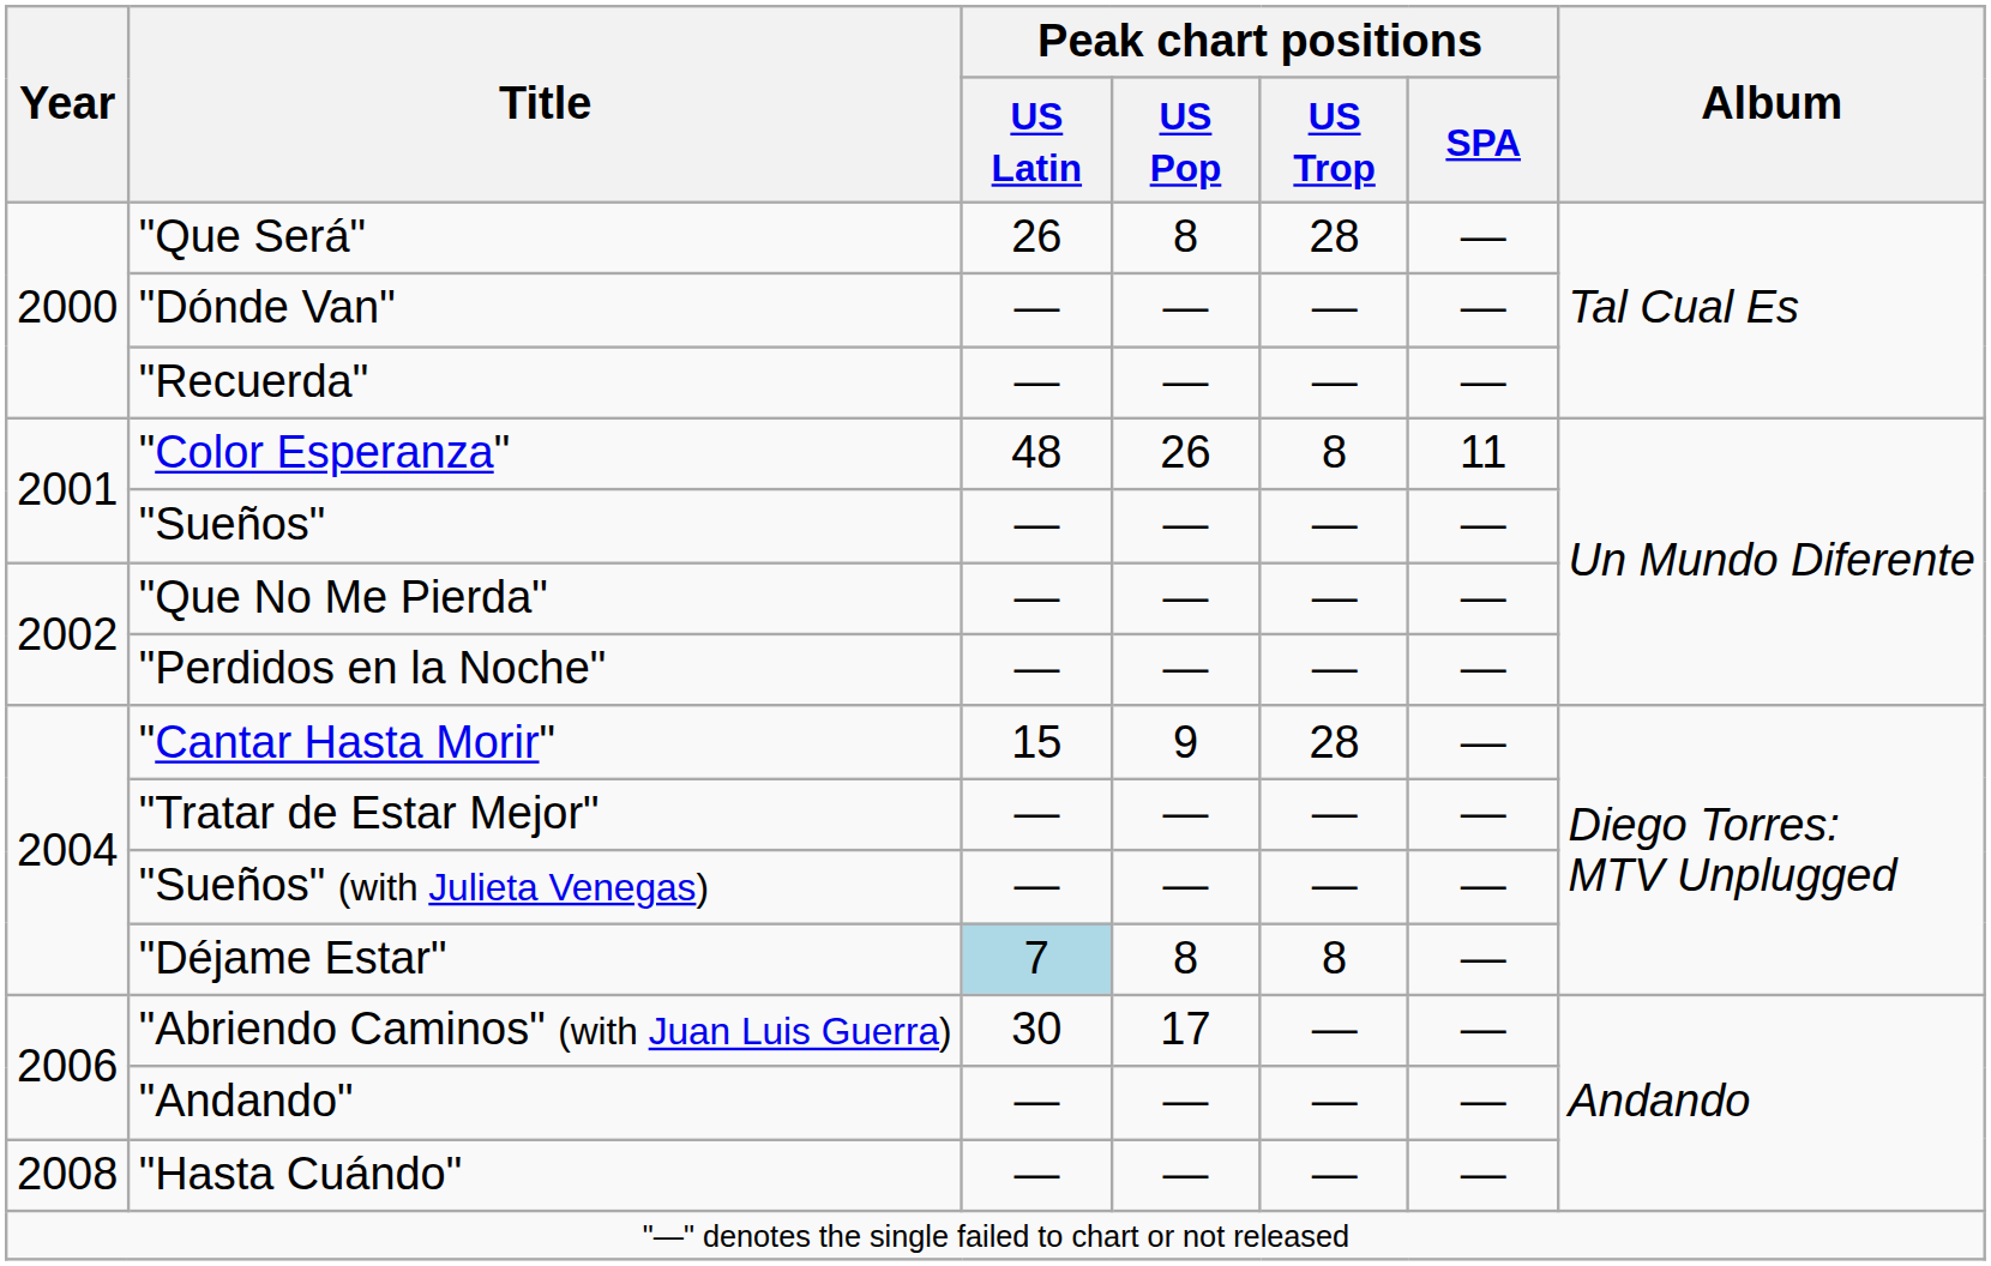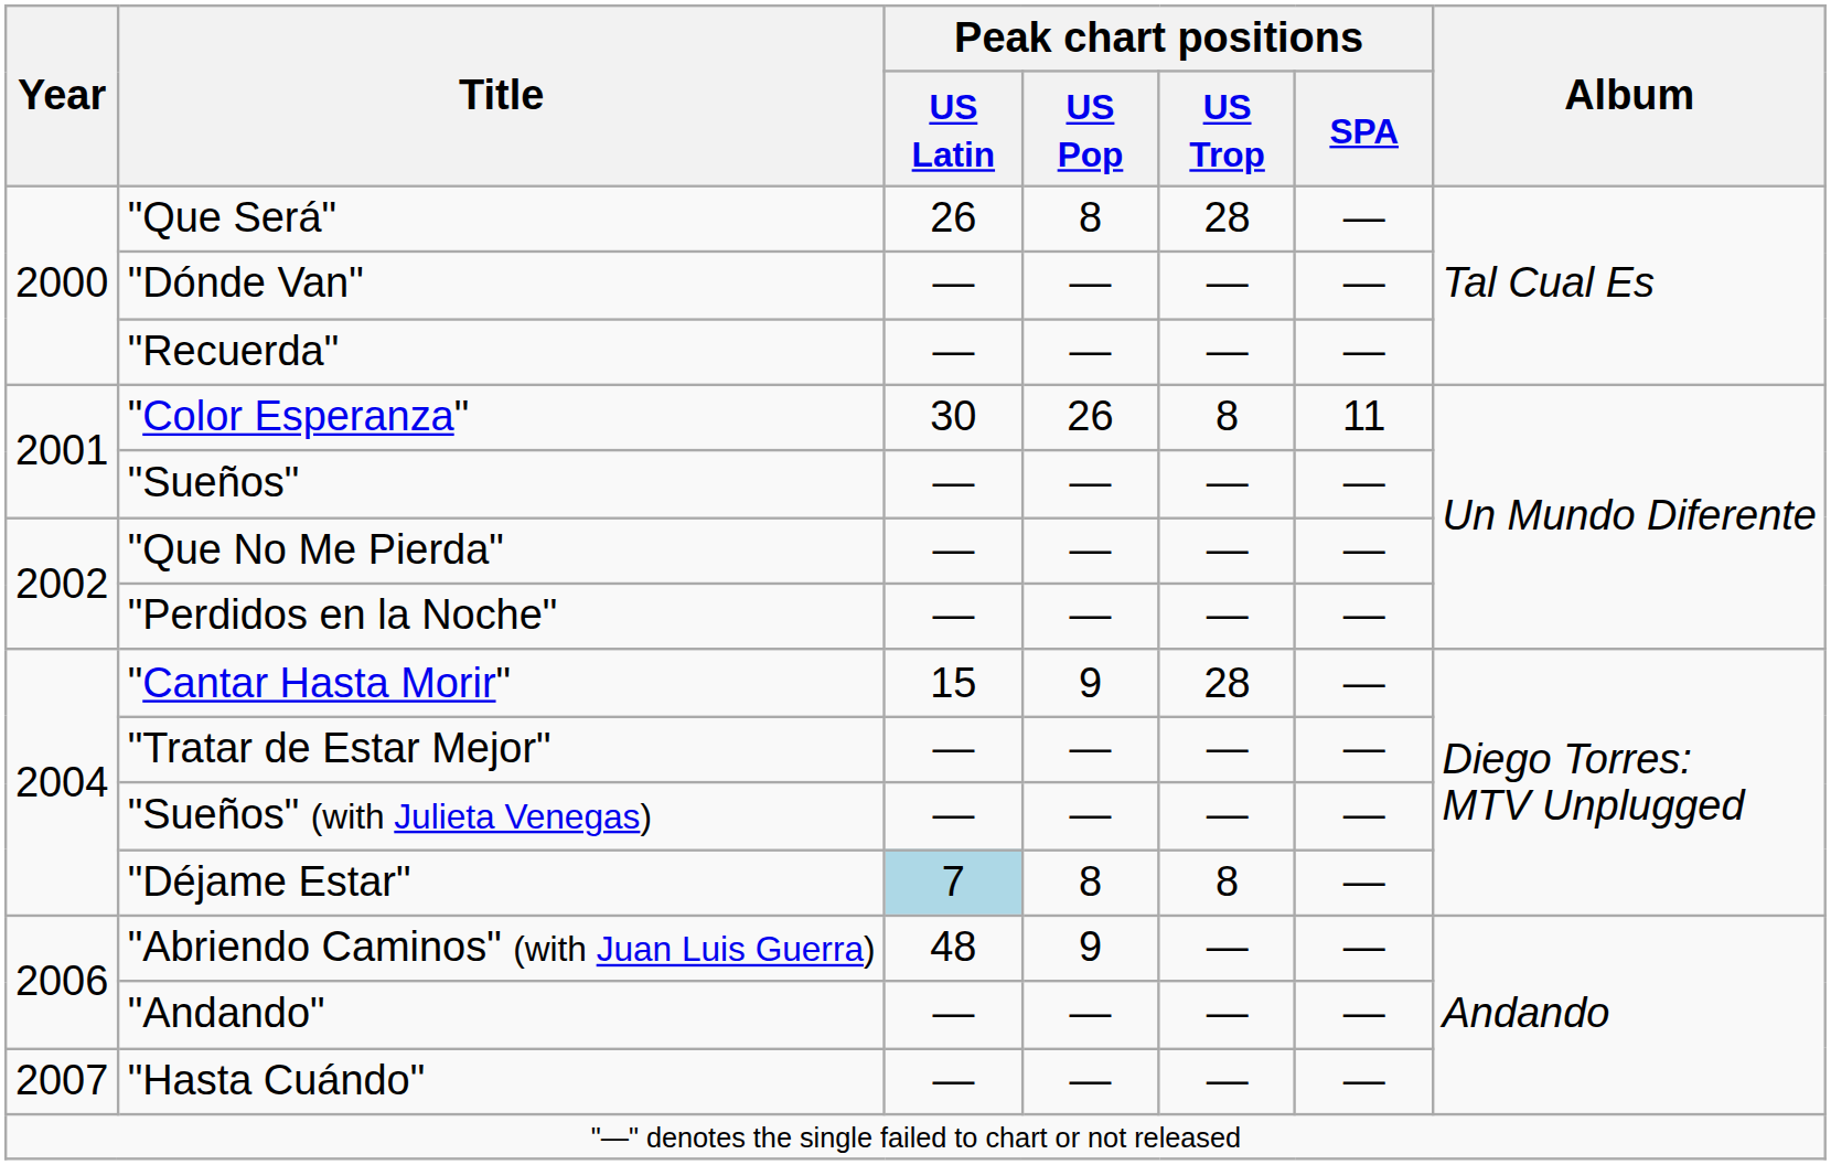"Color Esperanza" | Peak chart positions / US Latin: 48 -> 30
"Abriendo Caminos" (with Juan Luis Guerra) | Peak chart positions / US Latin: 30 -> 48
"Abriendo Caminos" (with Juan Luis Guerra) | Peak chart positions / US Pop: 17 -> 9
"Hasta Cuándo" | Year: 2008 -> 2007
